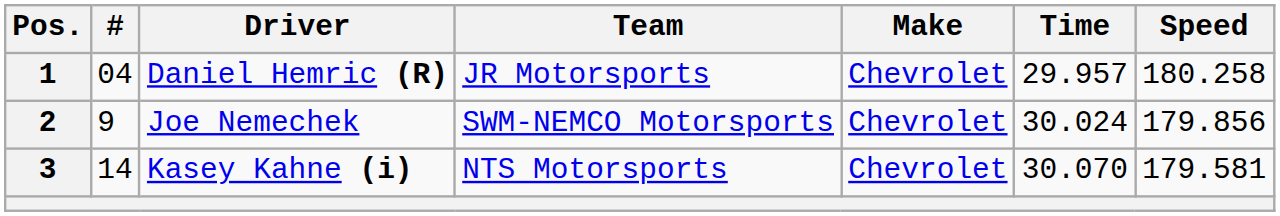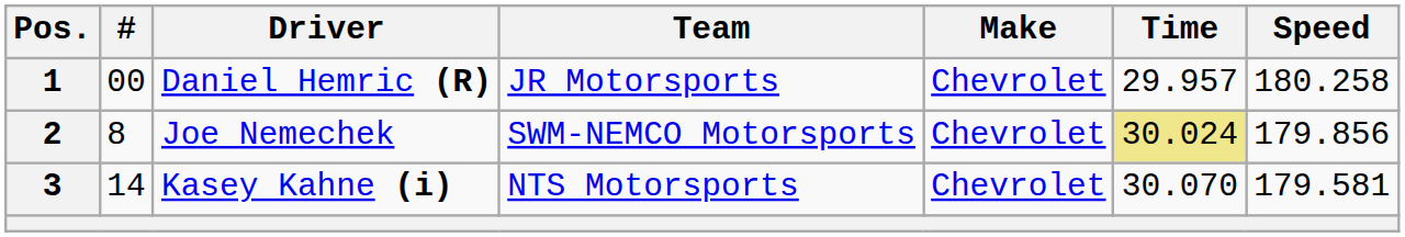1 | #: 04 -> 00
2 | #: 9 -> 8
2 | Time: no background -> khaki background
